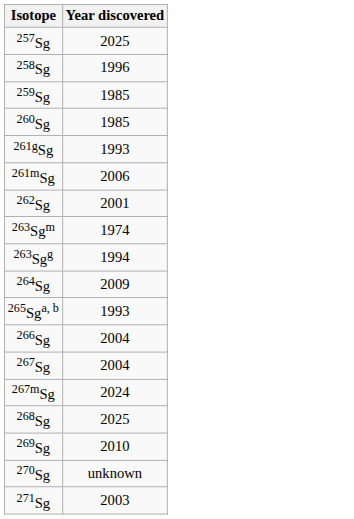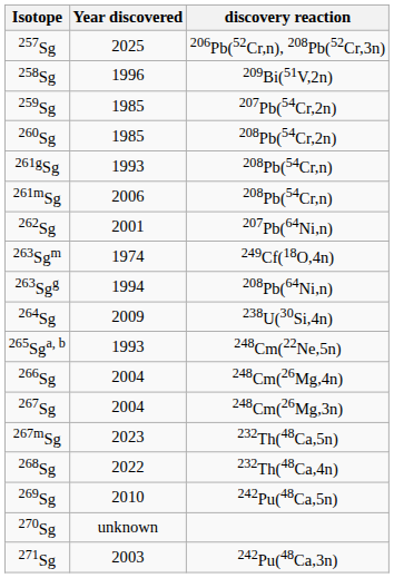+ column: discovery reaction | 206Pb(52Cr,n), 208Pb(52Cr,3n) | 209Bi(51V,2n) | 207Pb(54Cr,2n) | 208Pb(54Cr,2n) | 208Pb(54Cr,n) | 208Pb(54Cr,n) | 207Pb(64Ni,n) | 249Cf(18O,4n) | 208Pb(64Ni,n) | 238U(30Si,4n) | 248Cm(22Ne,5n) | 248Cm(26Mg,4n) | 248Cm(26Mg,3n) | 232Th(48Ca,5n) | 232Th(48Ca,4n) | 242Pu(48Ca,5n) | 242Pu(48Ca,3n)
267mSg | Year discovered: 2024 -> 2023
268Sg | Year discovered: 2025 -> 2022
